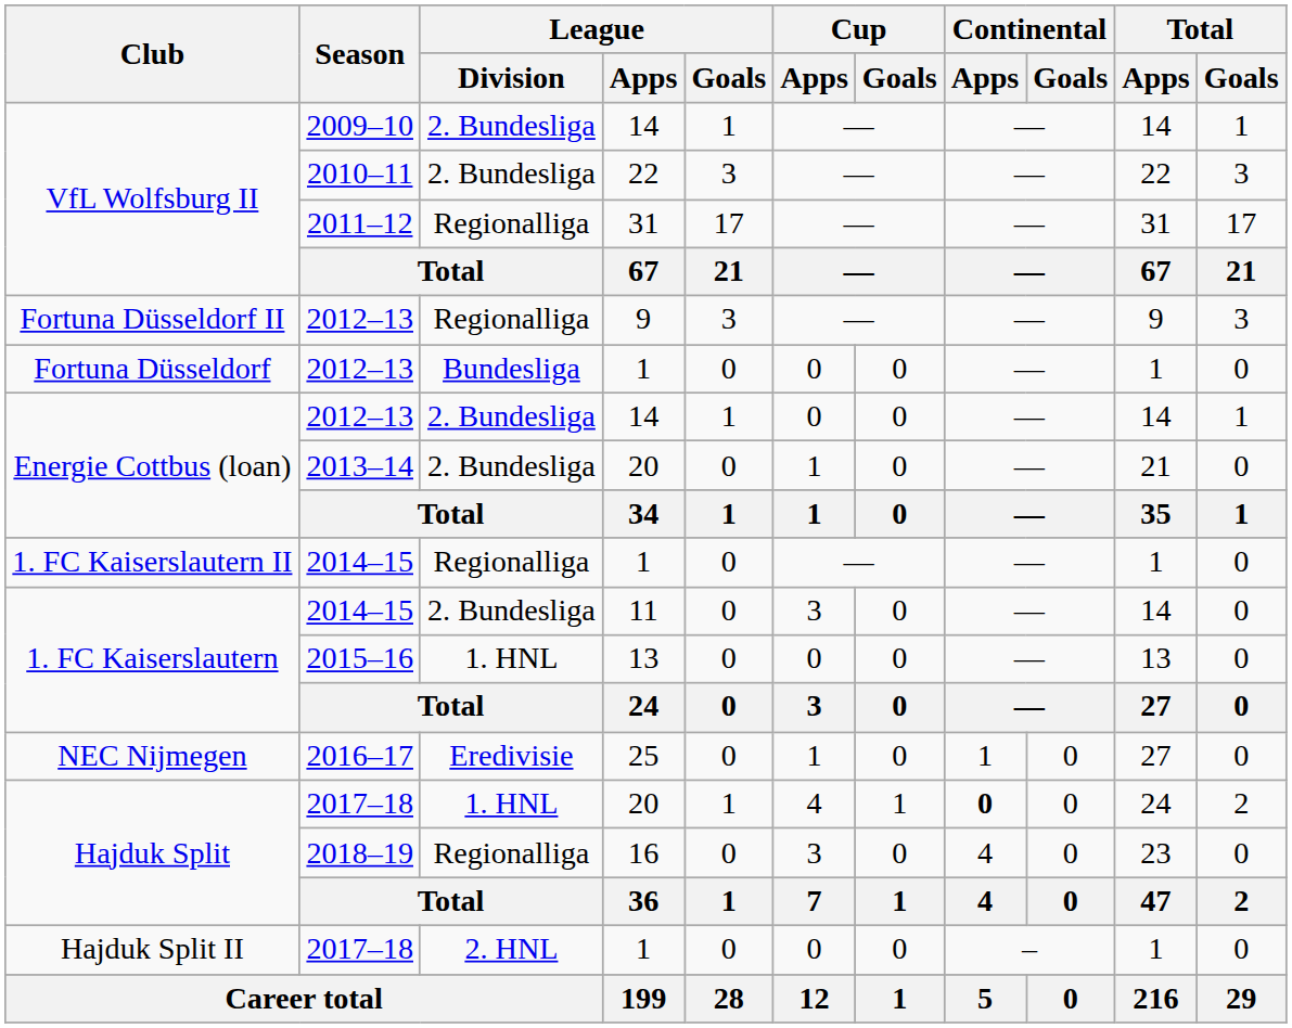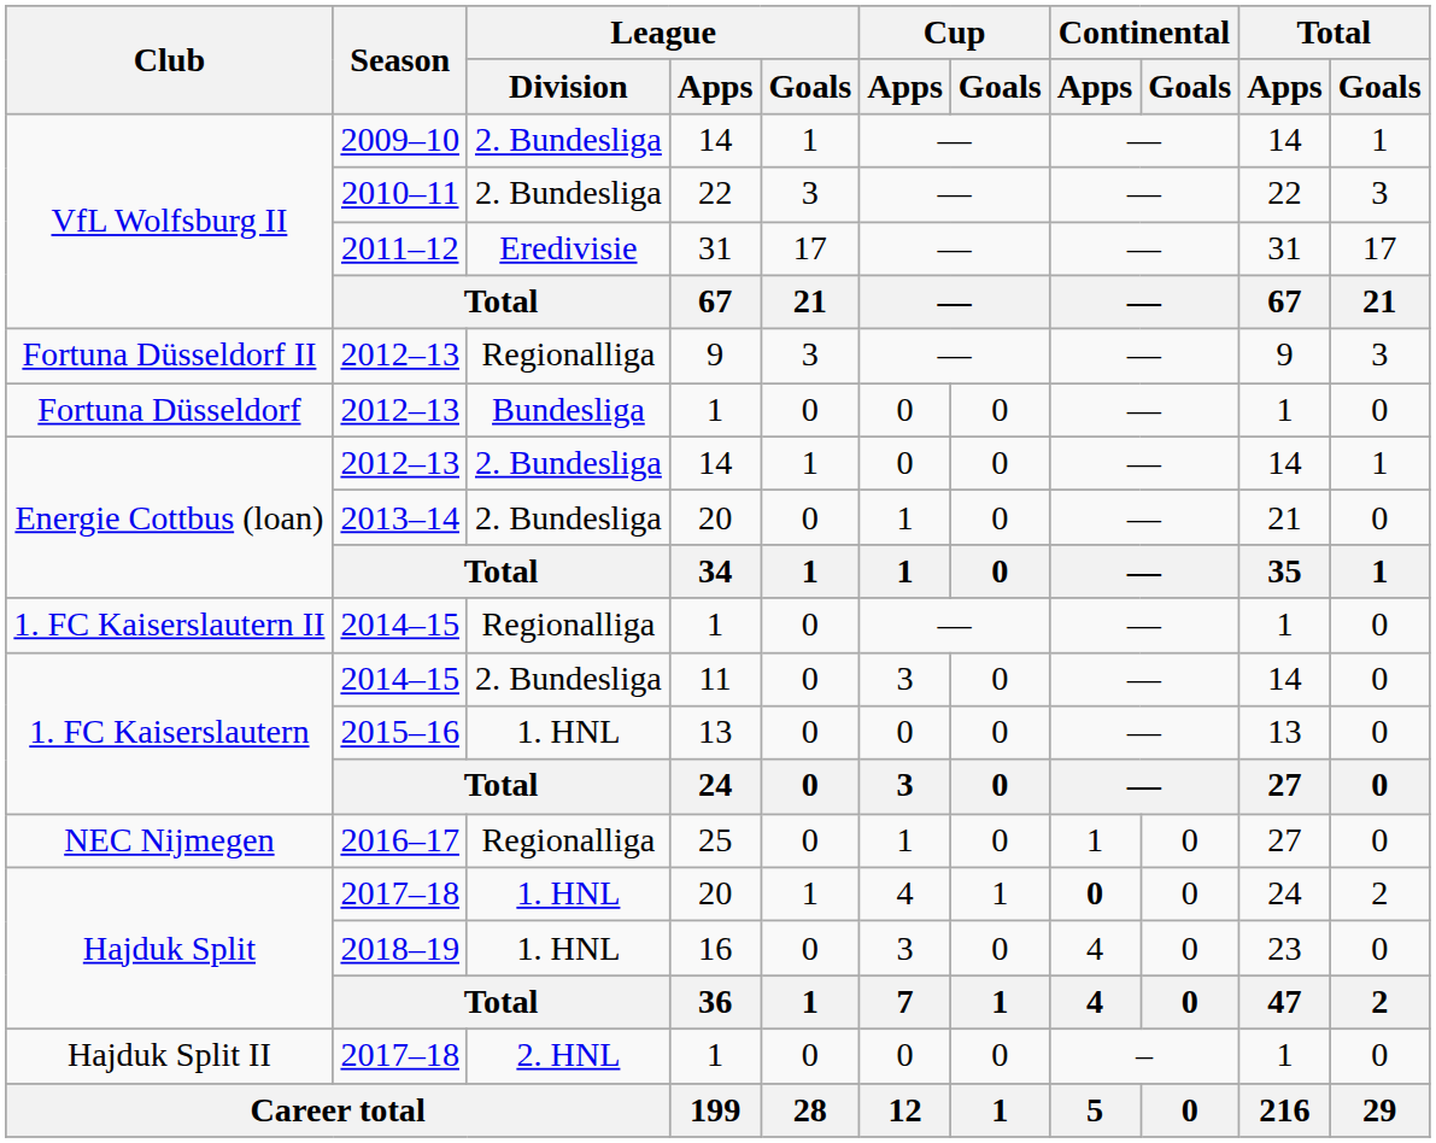2011–12 | League / Division: Regionalliga -> Eredivisie
2016–17 | League / Division: Eredivisie -> Regionalliga
2018–19 | League / Division: Regionalliga -> 1. HNL
